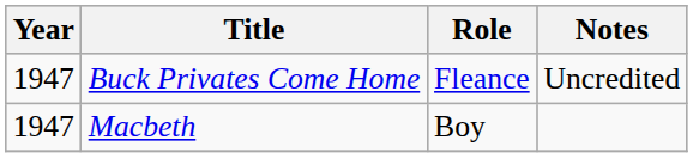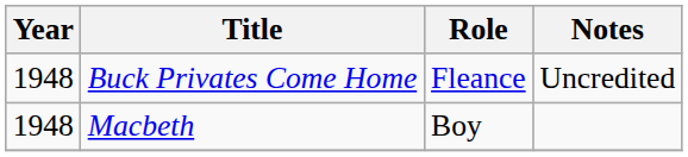Buck Privates Come Home | Year: 1947 -> 1948
Macbeth | Year: 1947 -> 1948
